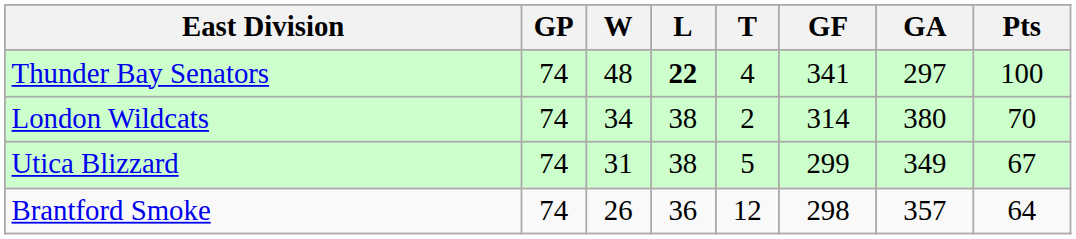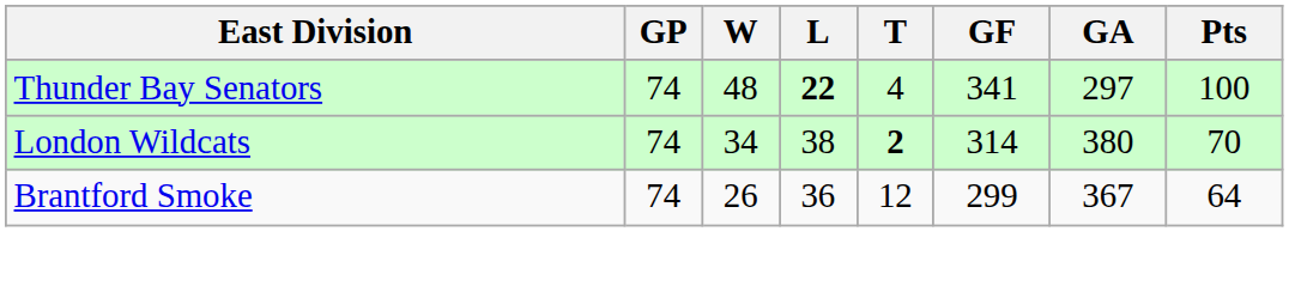London Wildcats | T: normal -> bold
- row: Utica Blizzard | 74 | 31 | 38 | 5 | 299 | 349 | 67
Brantford Smoke | GF: 298 -> 299
Brantford Smoke | GA: 357 -> 367
